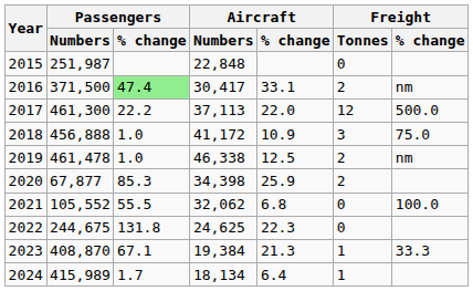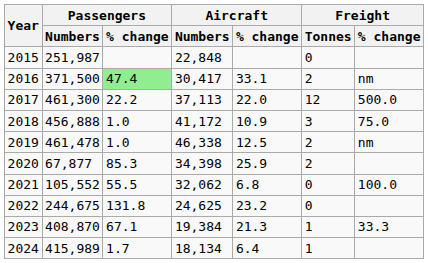2022 | Aircraft / % change: 22.3 -> 23.2
